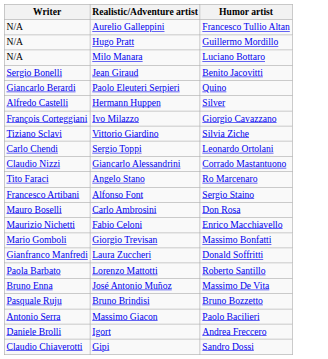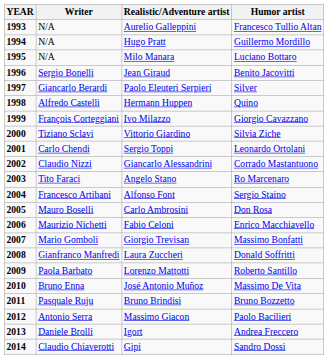+ column: YEAR | 1993 | 1994 | 1995 | 1996 | 1997 | 1998 | 1999 | 2000 | 2001 | 2002 | 2003 | 2004 | 2005 | 2006 | 2007 | 2008 | 2009 | 2010 | 2011 | 2012 | 2013 | 2014
Paolo Eleuteri Serpieri | Humor artist: Quino -> Silver
Hermann Huppen | Humor artist: Silver -> Quino
